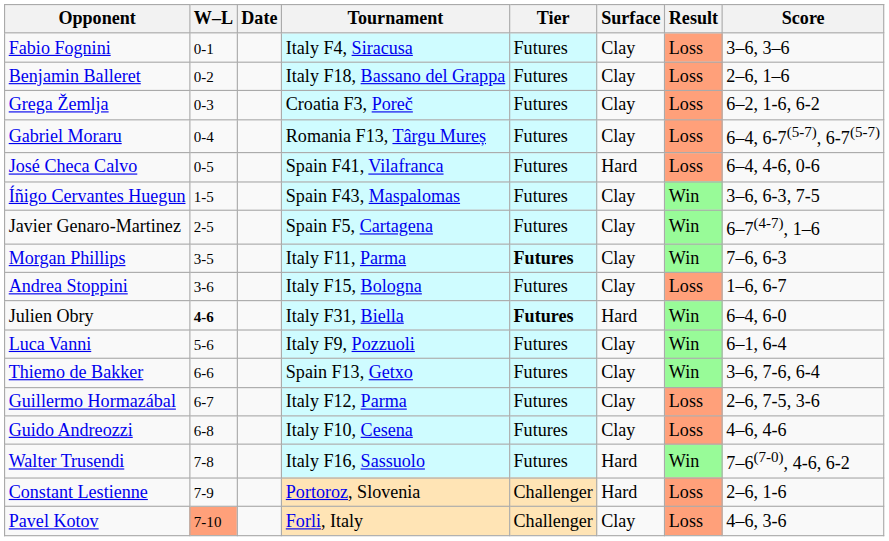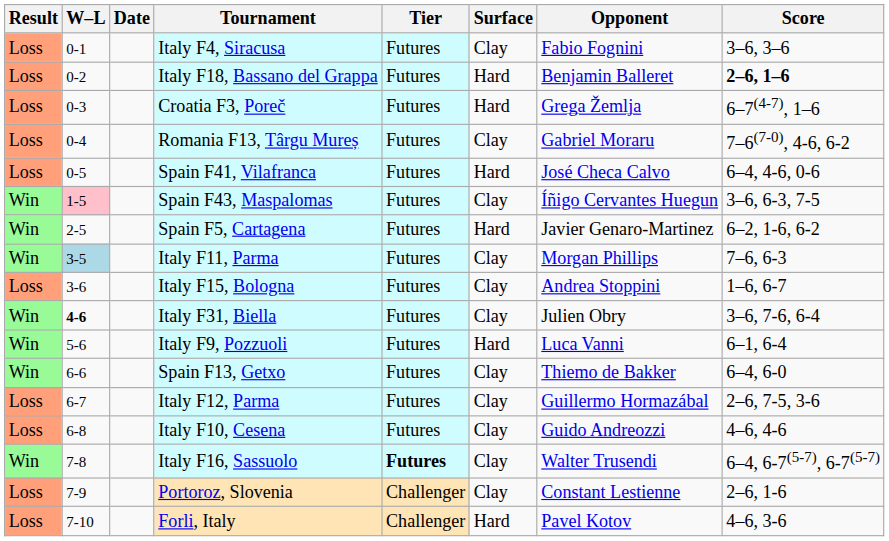columns swapped: Result <-> Opponent
Italy F18, Bassano del Grappa | Surface: Clay -> Hard
Italy F18, Bassano del Grappa | Score: normal -> bold
Croatia F3, Poreč | Surface: Clay -> Hard
Croatia F3, Poreč | Score: 6–2, 1-6, 6-2 -> 6–7(4-7), 1–6
Romania F13, Târgu Mureș | Score: 6–4, 6-7(5-7), 6-7(5-7) -> 7–6(7-0), 4-6, 6-2
Spain F43, Maspalomas | W–L: no background -> pink background
Spain F5, Cartagena | Surface: Clay -> Hard
Spain F5, Cartagena | Score: 6–7(4-7), 1–6 -> 6–2, 1-6, 6-2
Italy F11, Parma | W–L: no background -> lightblue background
Italy F11, Parma | Tier: bold -> normal
Italy F31, Biella | Tier: bold -> normal
Italy F31, Biella | Surface: Hard -> Clay
Italy F31, Biella | Score: 6–4, 6-0 -> 3–6, 7-6, 6-4
Italy F9, Pozzuoli | Surface: Clay -> Hard
Spain F13, Getxo | Score: 3–6, 7-6, 6-4 -> 6–4, 6-0
Italy F16, Sassuolo | Tier: normal -> bold
Italy F16, Sassuolo | Surface: Hard -> Clay
Italy F16, Sassuolo | Score: 7–6(7-0), 4-6, 6-2 -> 6–4, 6-7(5-7), 6-7(5-7)
Portoroz, Slovenia | Surface: Hard -> Clay
Forli, Italy | W–L: lightsalmon background -> no background
Forli, Italy | Surface: Clay -> Hard
